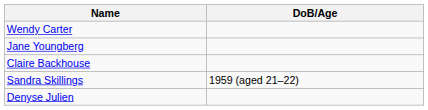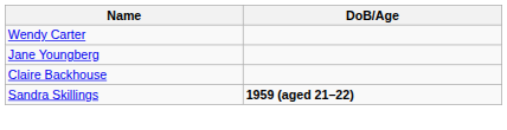Sandra Skillings | DoB/Age: normal -> bold
- row: Denyse Julien
